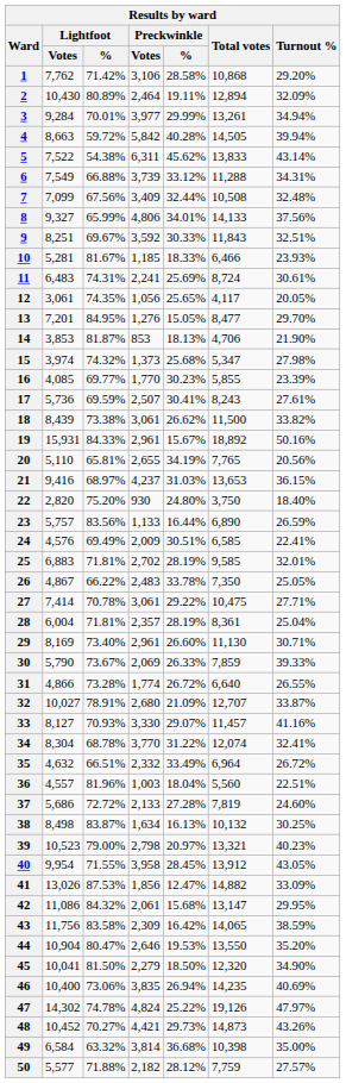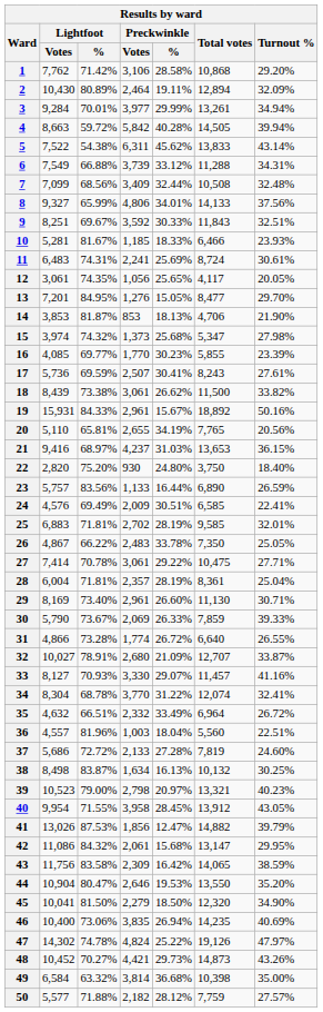7 | Lightfoot / %: 67.56% -> 68.56%
41 | Turnout %: 33.09% -> 39.79%
